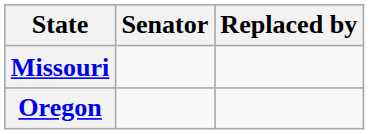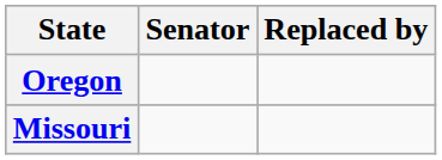rows swapped: Oregon <-> Missouri
